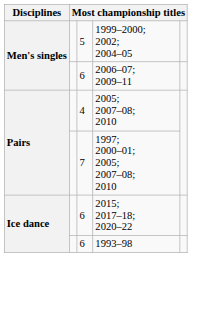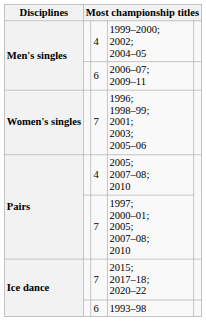1999–2000; 2002; 2004–05 | column 3: 5 -> 4
+ row: Women's singles | 7 | 1996; 1998–99; 2001; 2003; 2005–06
2015; 2017–18; 2020–22 | column 3: 6 -> 7
